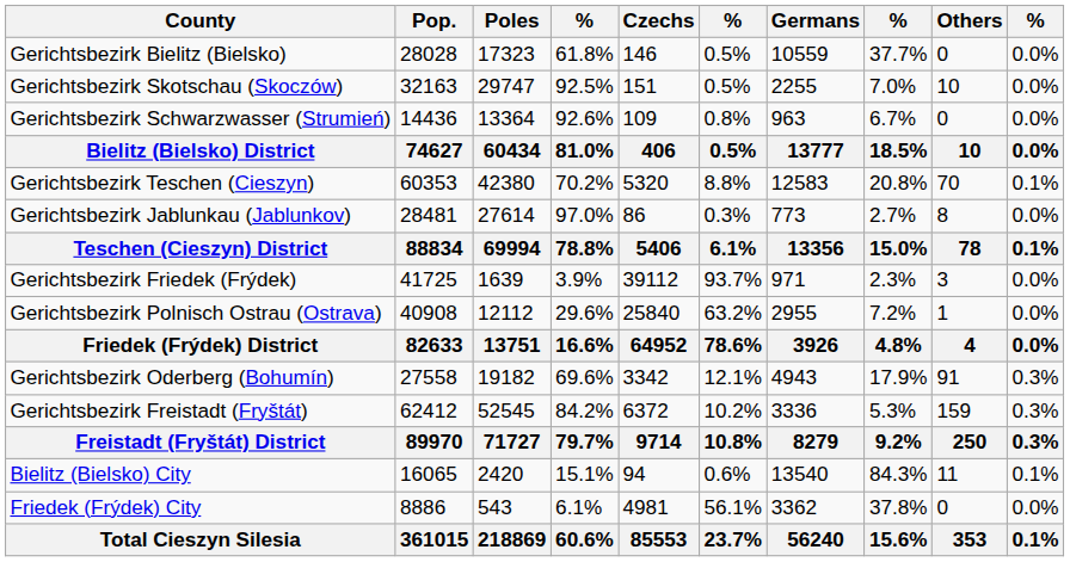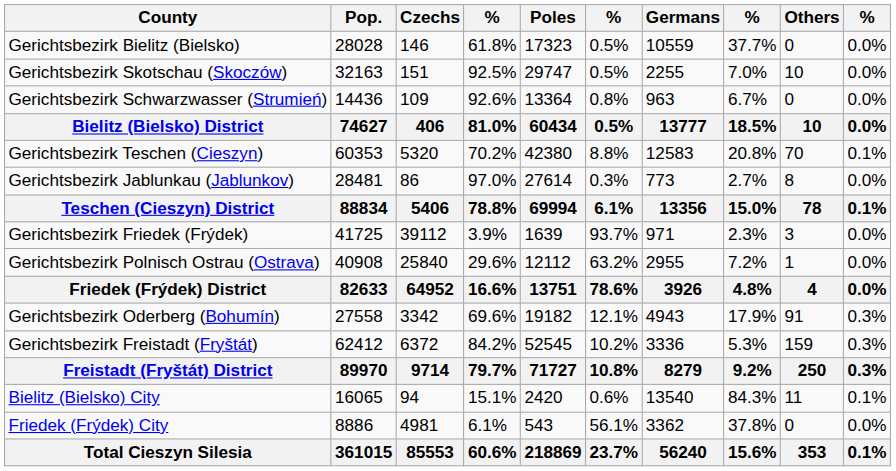columns swapped: Poles <-> Czechs
